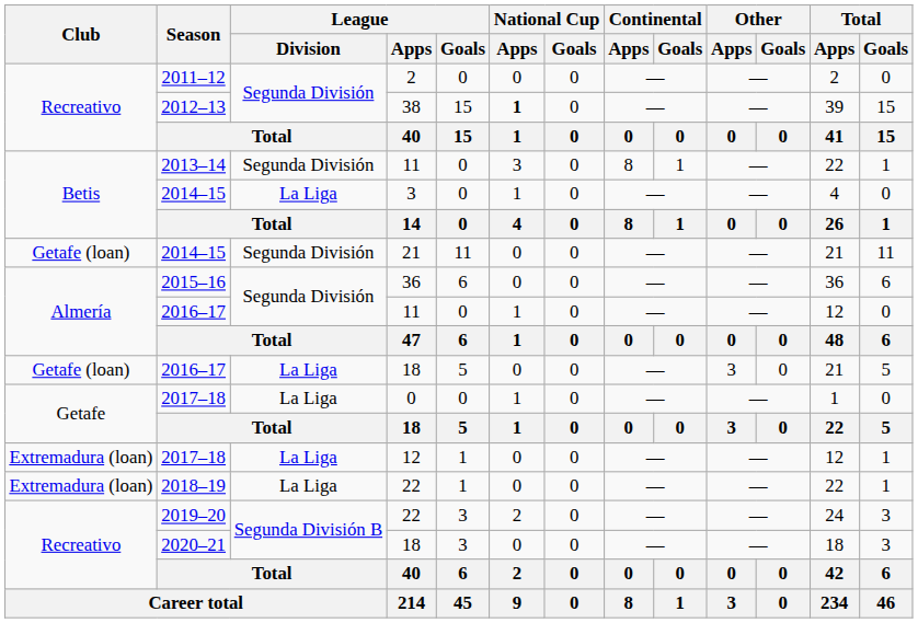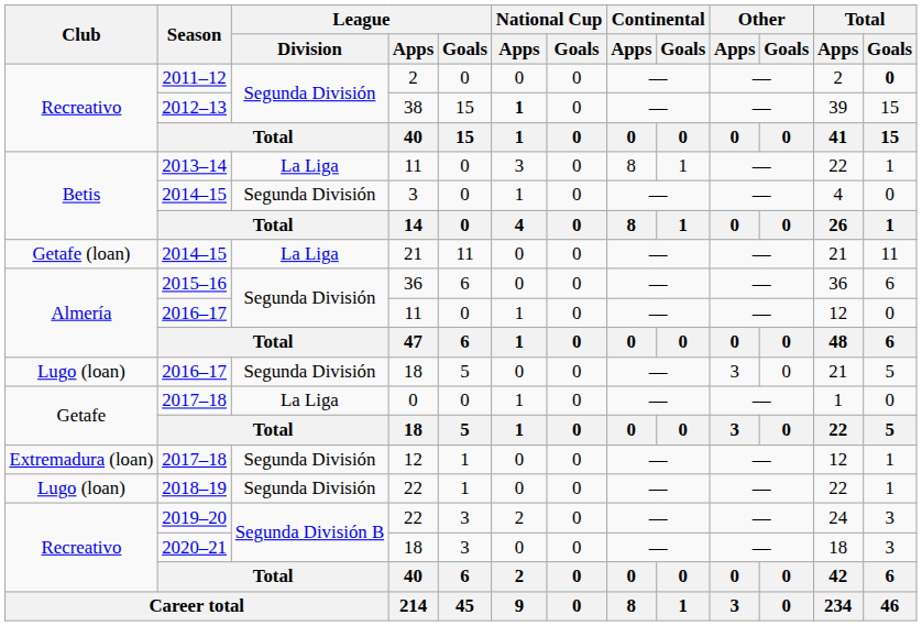2011–12 | Total / Goals: normal -> bold
2013–14 | League / Division: Segunda División -> La Liga
2014–15 / 3 | League / Division: La Liga -> Segunda División
2014–15 / 21 | League / Division: Segunda División -> La Liga
2016–17 / 18 | Club: Getafe (loan) -> Lugo (loan)
2016–17 / 18 | League / Division: La Liga -> Segunda División
2017–18 / 12 | League / Division: La Liga -> Segunda División
2018–19 | Club: Extremadura (loan) -> Lugo (loan)
2018–19 | League / Division: La Liga -> Segunda División
